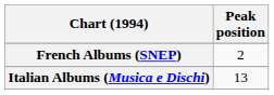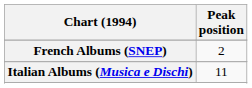Italian Albums (Musica e Dischi) | Peak position: 13 -> 11
